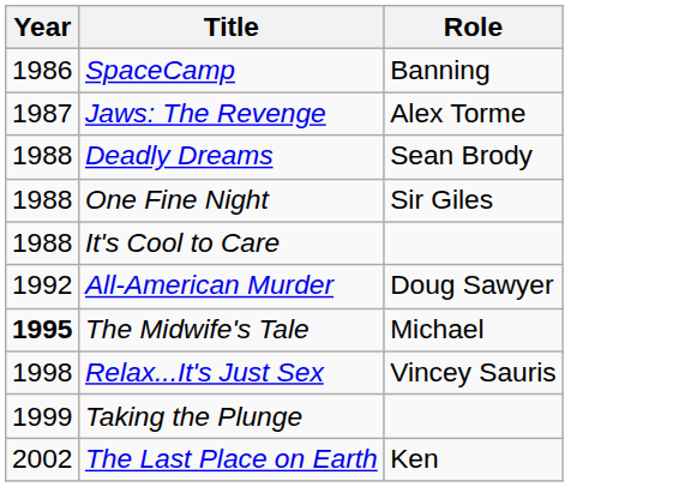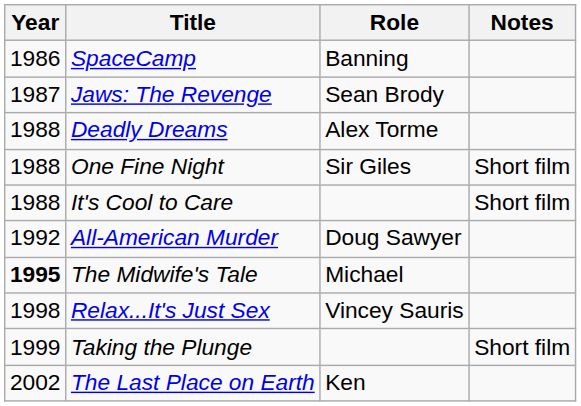+ column: Notes | Short film | Short film | Short film
Jaws: The Revenge | Role: Alex Torme -> Sean Brody
Deadly Dreams | Role: Sean Brody -> Alex Torme
